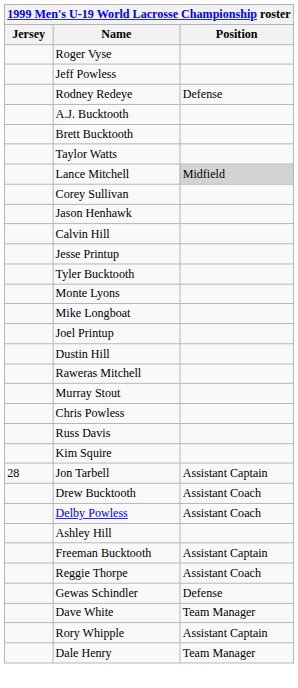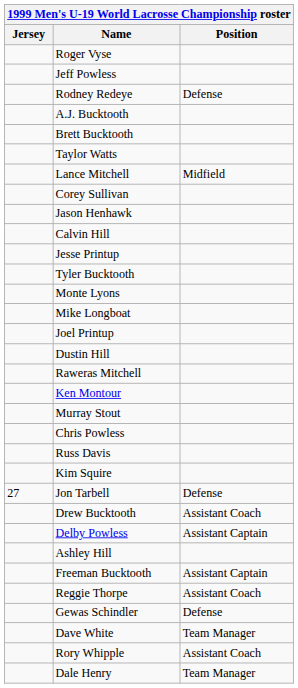Lance Mitchell | Position: lightgrey background -> no background
+ row: Ken Montour
Jon Tarbell | Jersey: 28 -> 27
Jon Tarbell | Position: Assistant Captain -> Defense
Delby Powless | Position: Assistant Coach -> Assistant Captain
Rory Whipple | Position: Assistant Captain -> Assistant Coach
